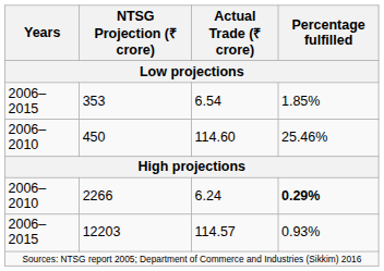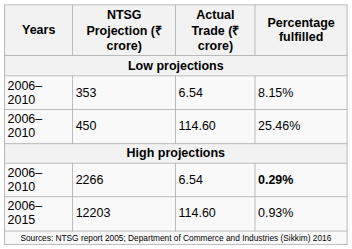353 | Years: 2006–2015 -> 2006–2010
353 | Percentage fulfilled: 1.85% -> 8.15%
2266 | Actual Trade (₹ crore): 6.24 -> 6.54
12203 | Actual Trade (₹ crore): 114.57 -> 114.60
